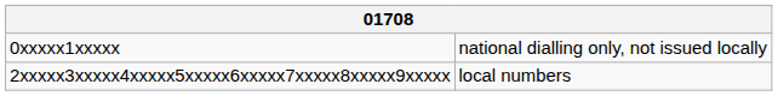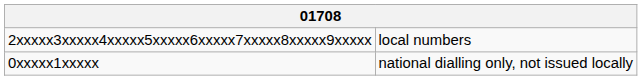rows swapped: 0xxxxx1xxxxx <-> 2xxxxx3xxxxx4xxxxx5xxxxx6xxxxx7xxxxx8xxxxx9xxxxx
